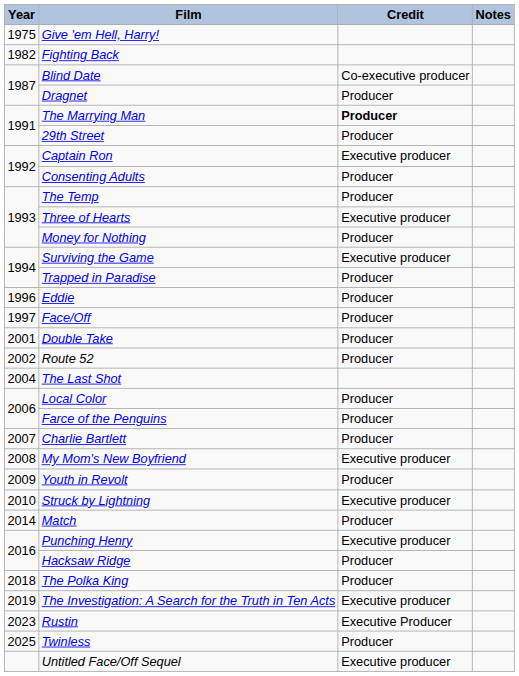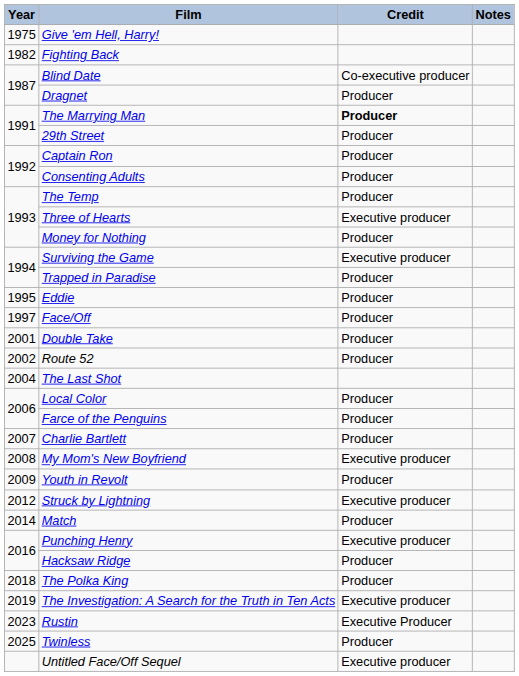Captain Ron | Credit: Executive producer -> Producer
Eddie | Year: 1996 -> 1995
Struck by Lightning | Year: 2010 -> 2012
